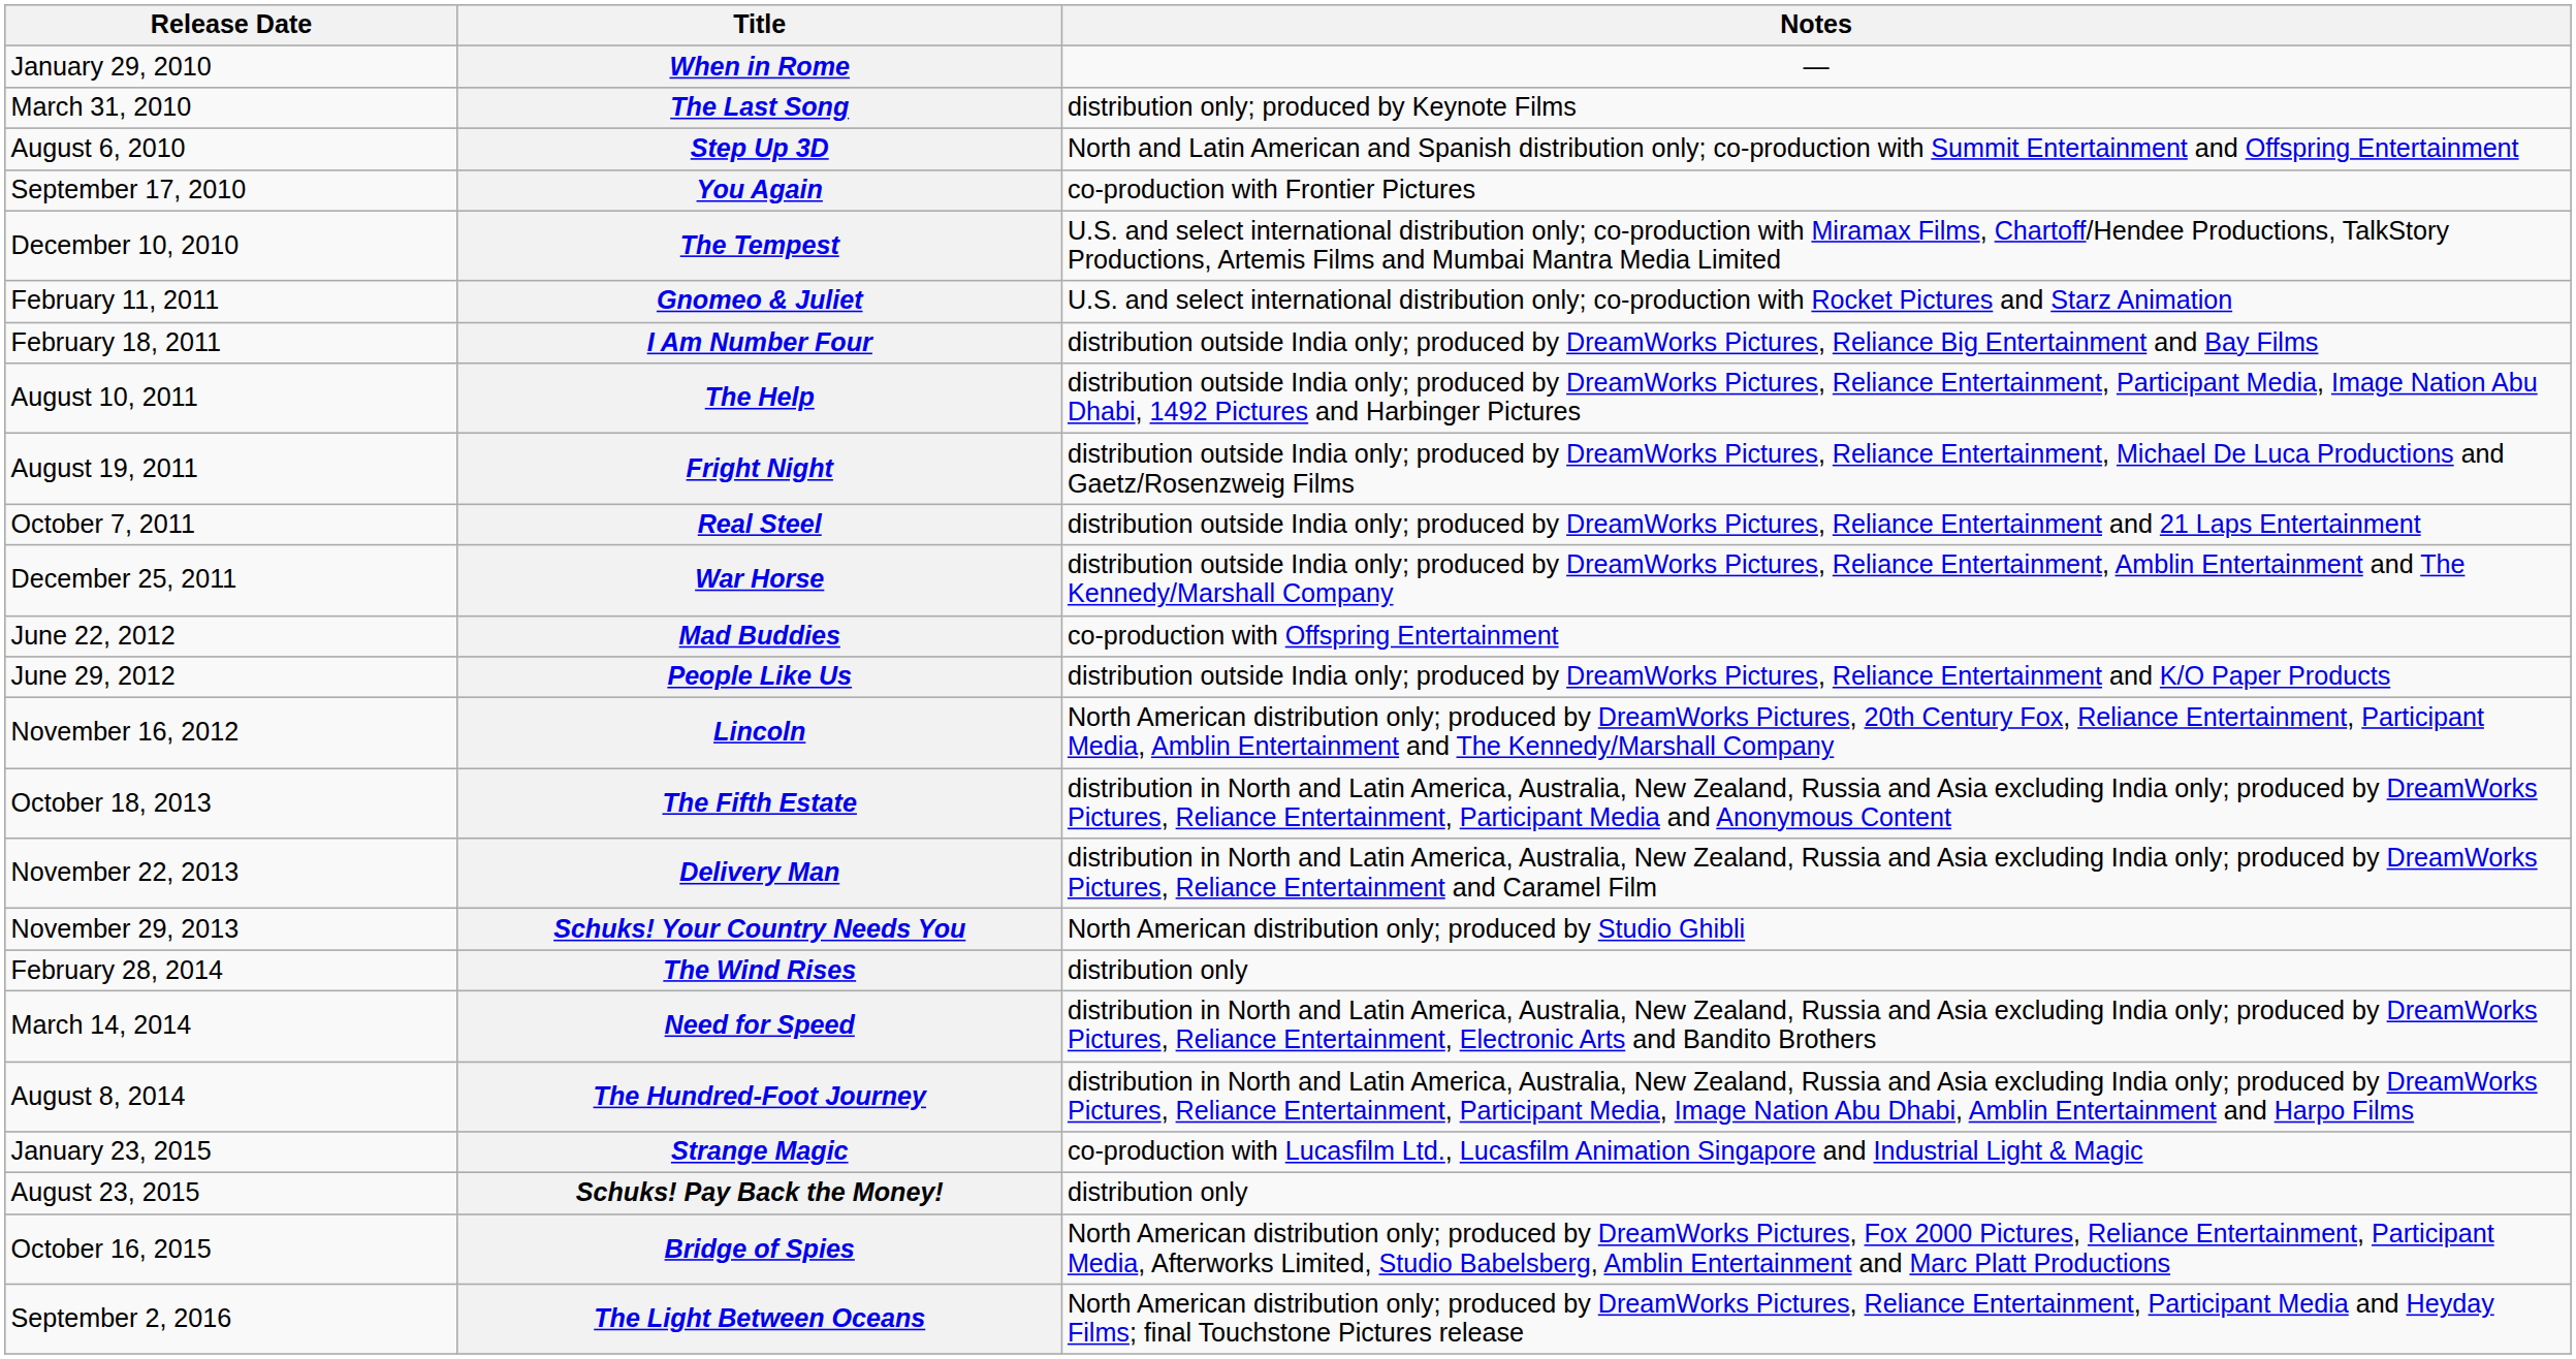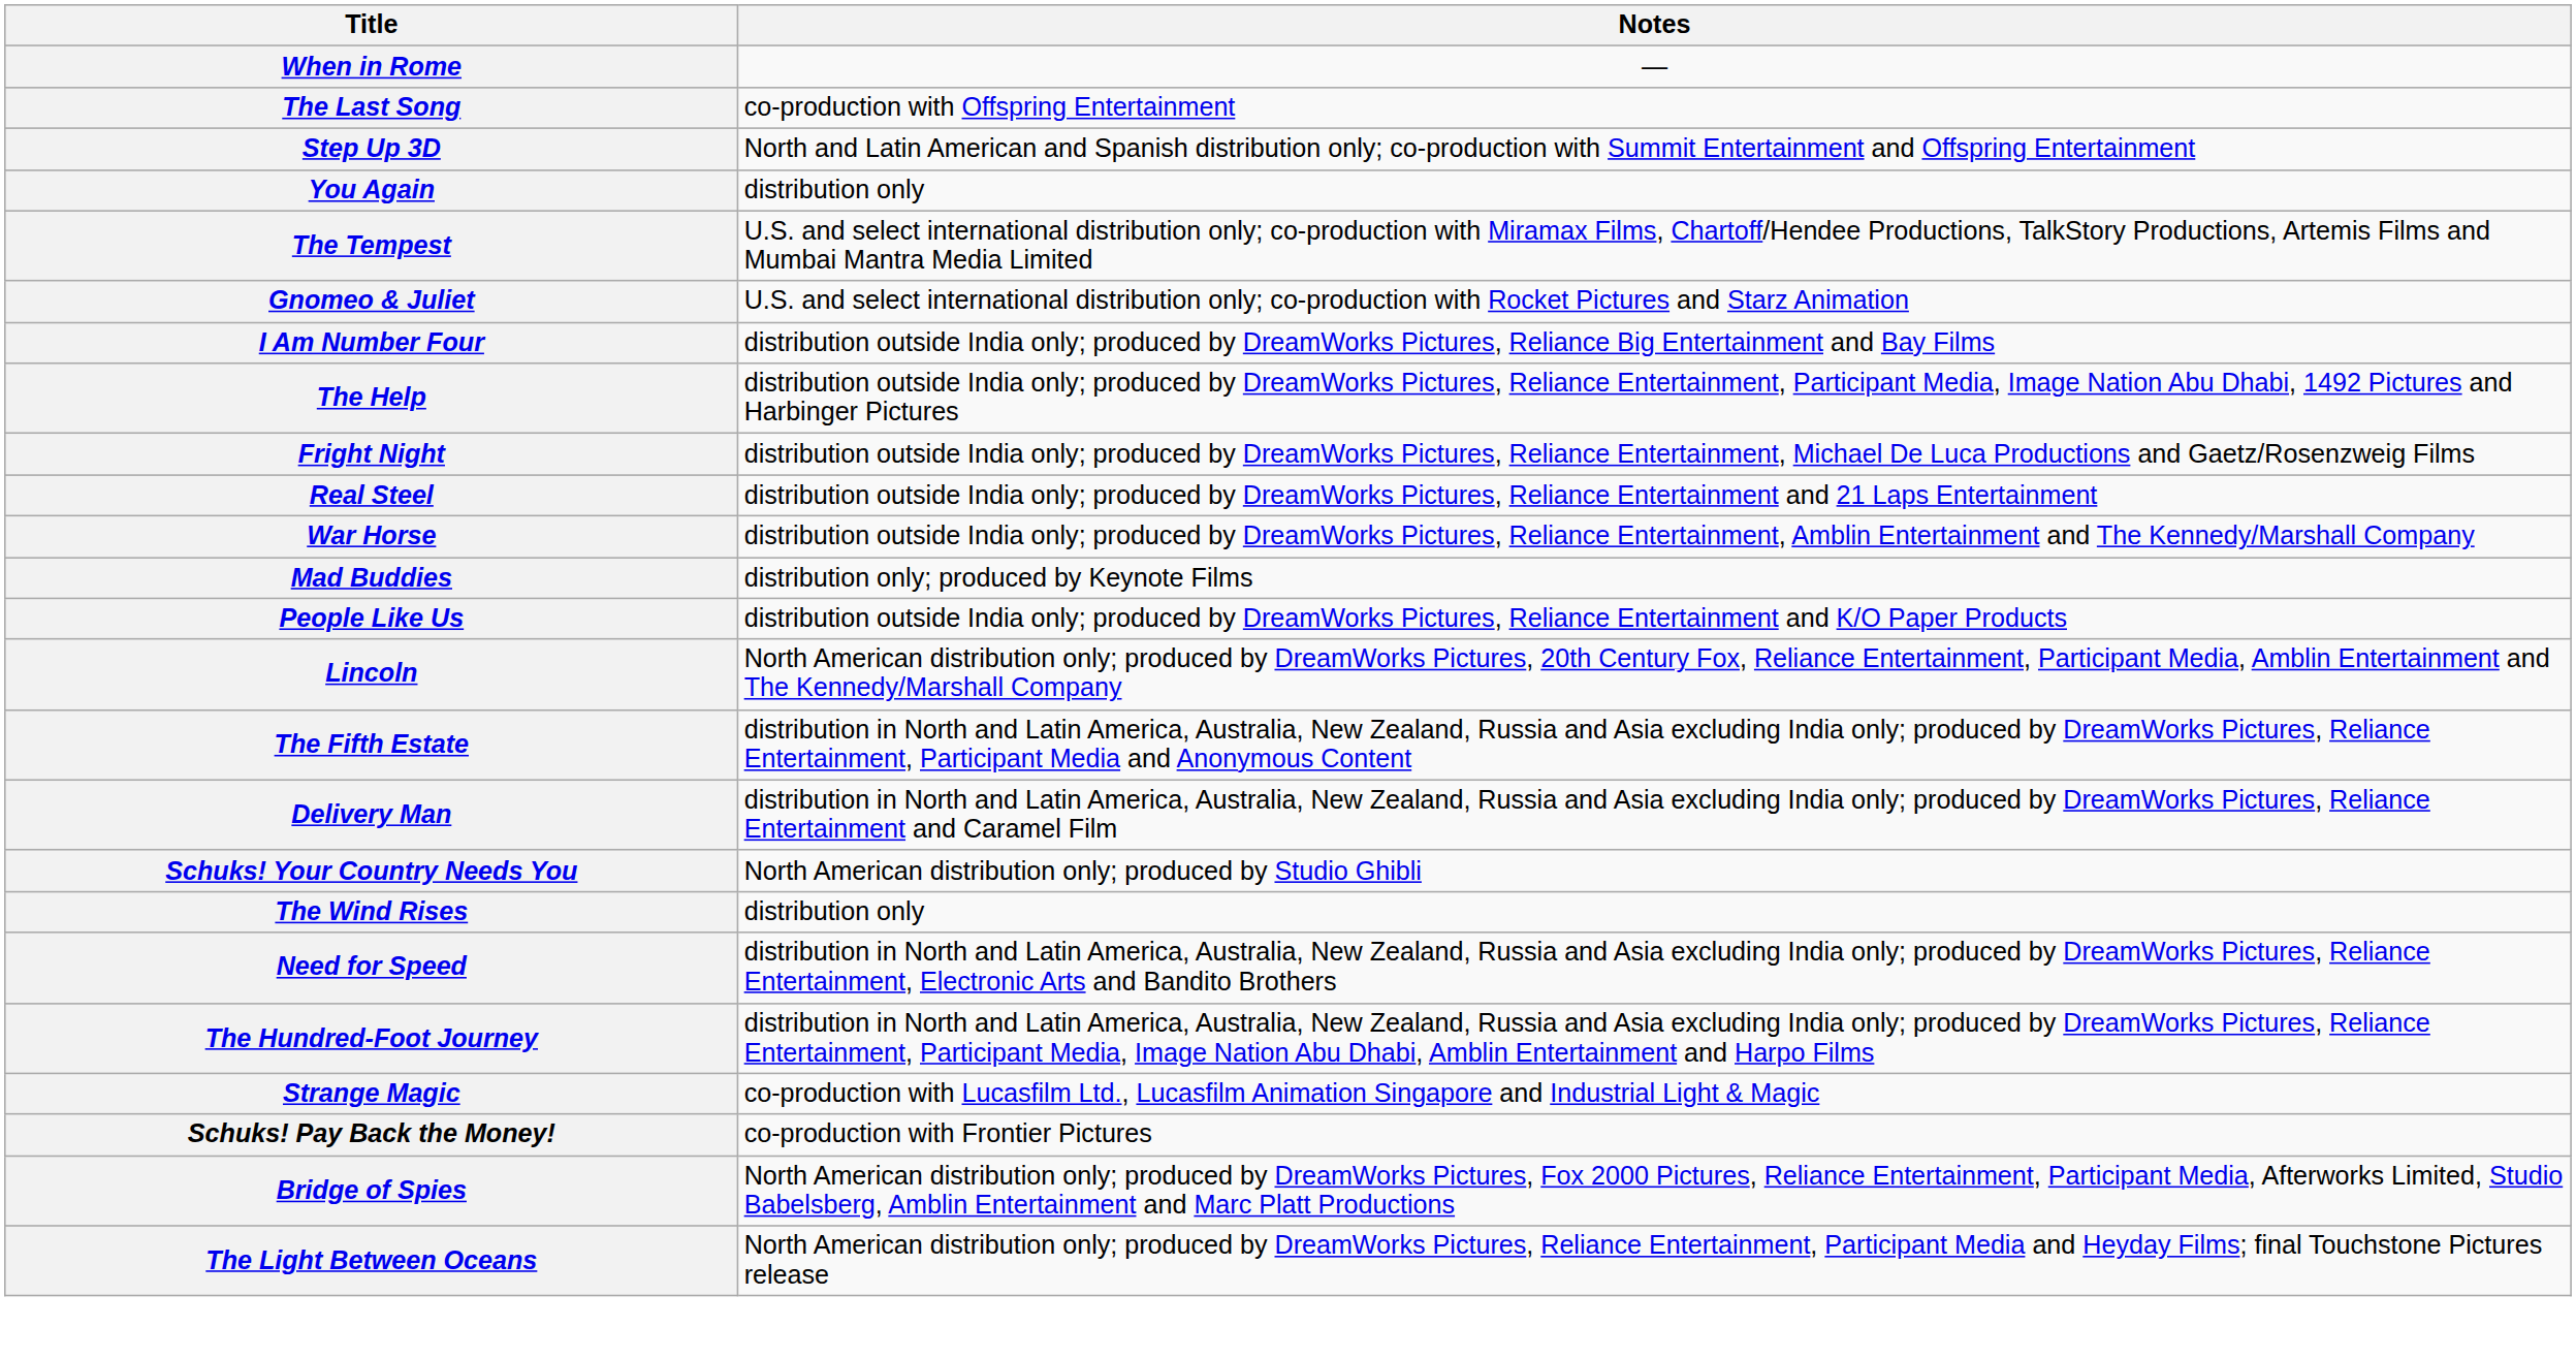- column: Release Date | January 29, 2010 | March 31, 2010 | August 6, 2010 | September 17, 2010 | December 10, 2010 | February 11, 2011 | February 18, 2011 | August 10, 2011 | August 19, 2011 | October 7, 2011 | December 25, 2011 | June 22, 2012 | June 29, 2012 | November 16, 2012 | October 18, 2013 | November 22, 2013 | November 29, 2013 | February 28, 2014 | March 14, 2014 | August 8, 2014 | January 23, 2015 | August 23, 2015 | October 16, 2015 | September 2, 2016
The Last Song | Notes: distribution only; produced by Keynote Films -> co-production with Offspring Entertainment
You Again | Notes: co-production with Frontier Pictures -> distribution only
Mad Buddies | Notes: co-production with Offspring Entertainment -> distribution only; produced by Keynote Films
Schuks! Pay Back the Money! | Notes: distribution only -> co-production with Frontier Pictures
